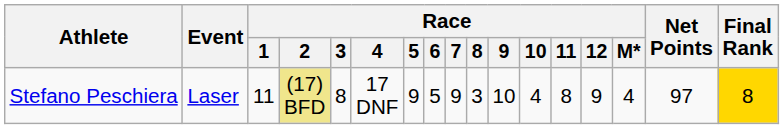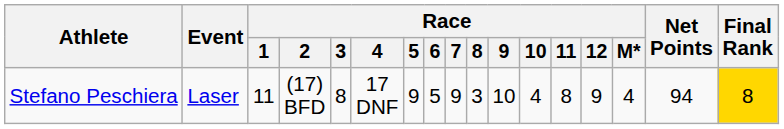Stefano Peschiera | Race / 2: khaki background -> no background
Stefano Peschiera | Net Points: 97 -> 94
